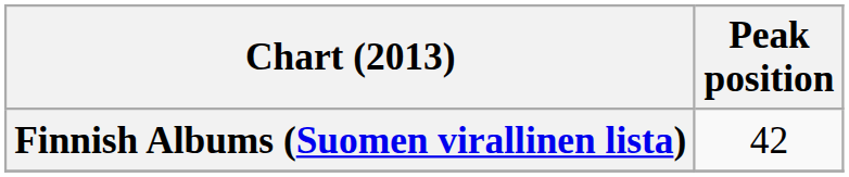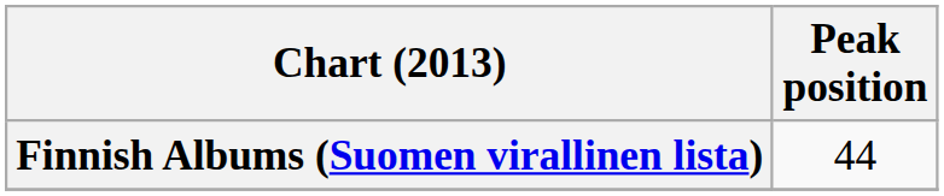Finnish Albums (Suomen virallinen lista) | Peak position: 42 -> 44
